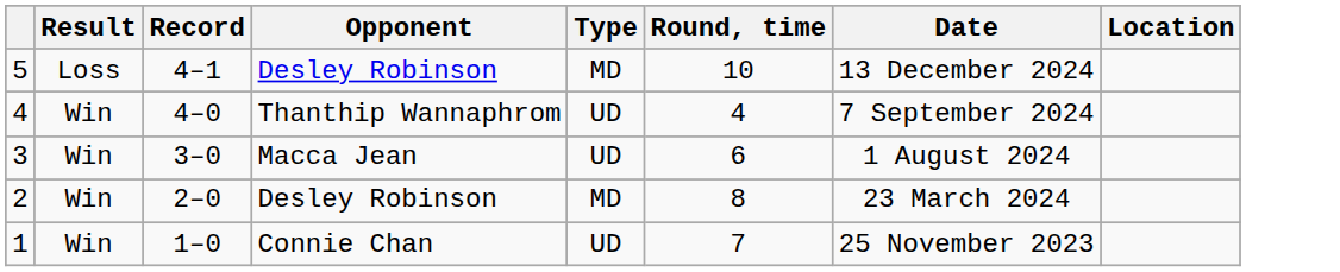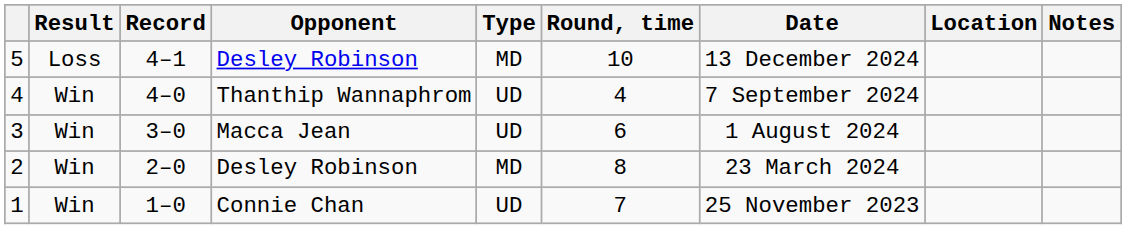+ column: Notes
